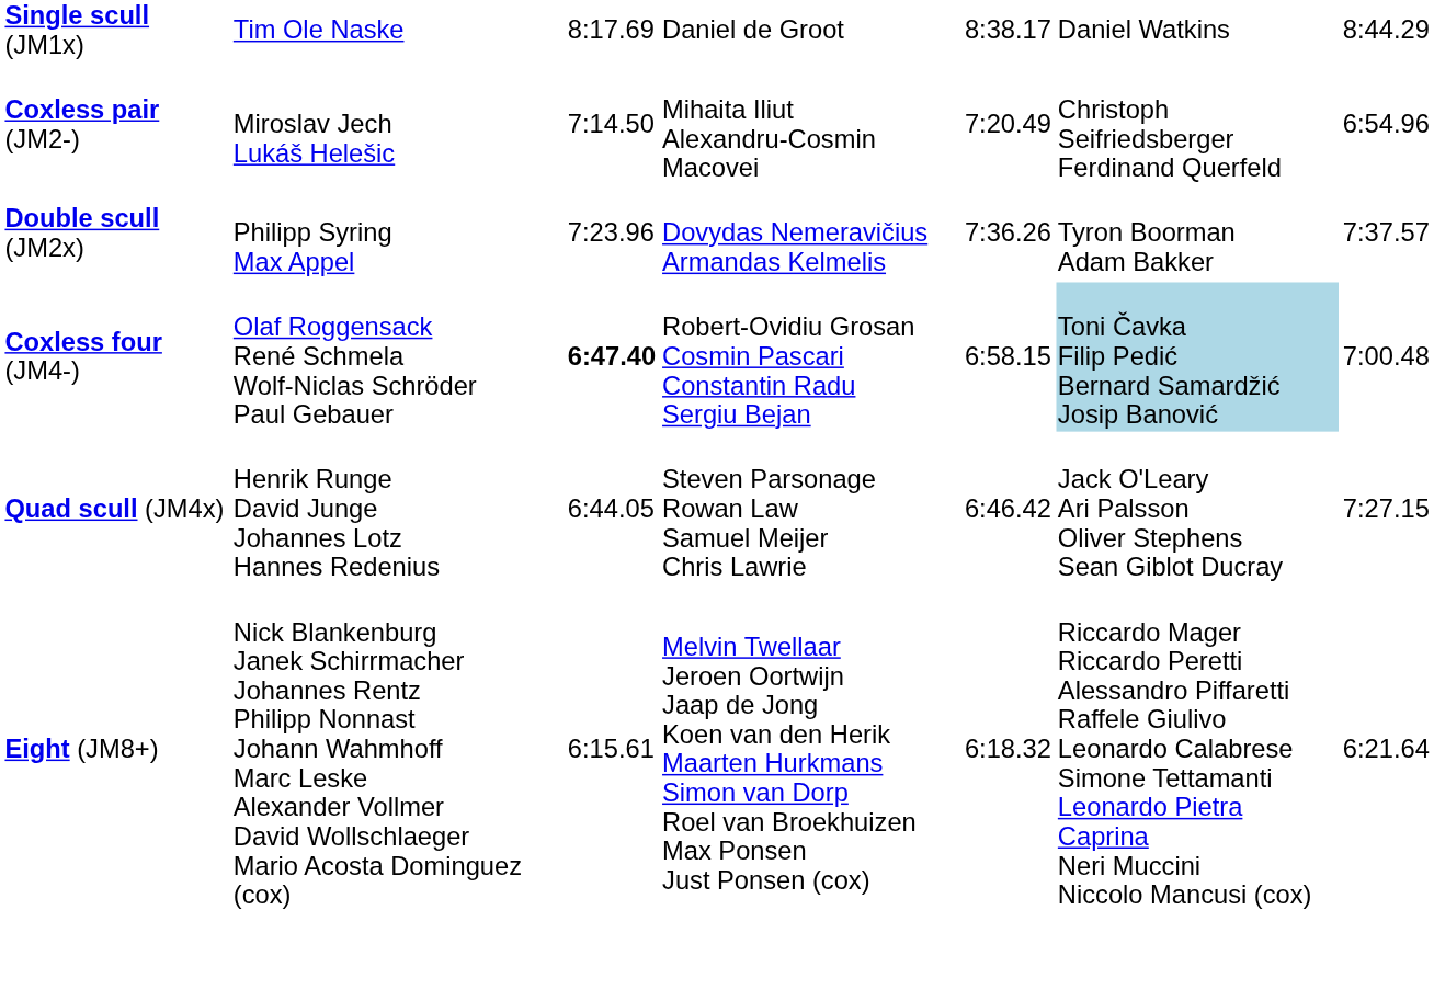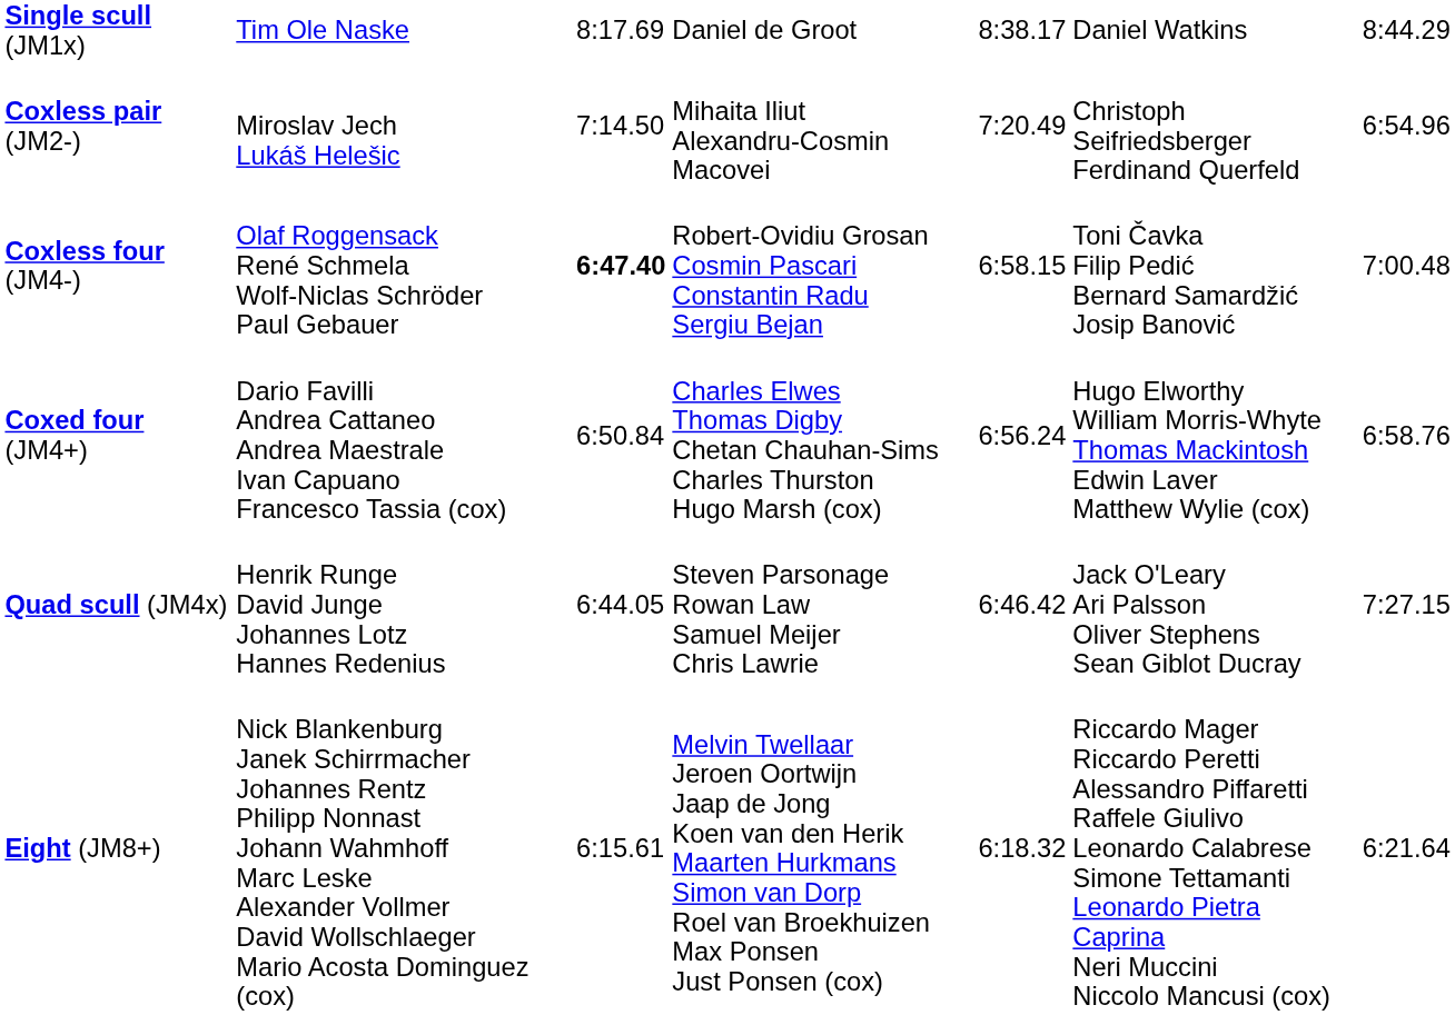- row: Double scull (JM2x) | Philipp Syring Max Appel | 7:23.96 | Dovydas Nemeravičius Armandas Kelmelis | 7:36.26 | Tyron Boorman Adam Bakker | 7:37.57
Coxless four (JM4-) | column 6: lightblue background -> no background
+ row: Coxed four (JM4+) | Dario Favilli Andrea Cattaneo Andrea Maestrale Ivan Capuano Francesco Tassia (cox) | 6:50.84 | Charles Elwes Thomas Digby Chetan Chauhan-Sims Charles Thurston Hugo Marsh (cox) | 6:56.24 | Hugo Elworthy William Morris-Whyte Thomas Mackintosh Edwin Laver Matthew Wylie (cox) | 6:58.76
